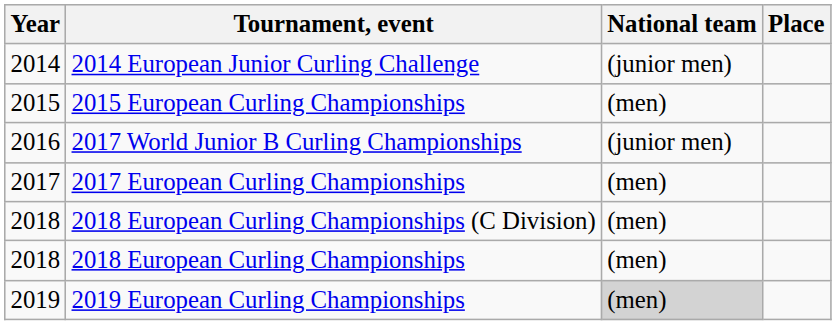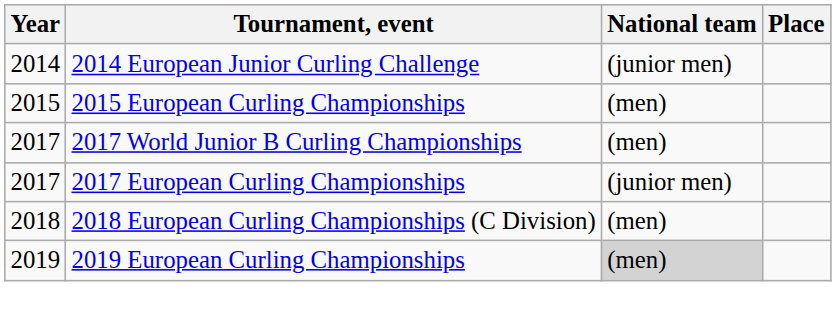2017 World Junior B Curling Championships | Year: 2016 -> 2017
2017 World Junior B Curling Championships | National team: (junior men) -> (men)
2017 European Curling Championships | National team: (men) -> (junior men)
- row: 2018 | 2018 European Curling Championships | (men)
